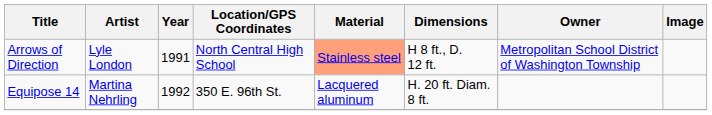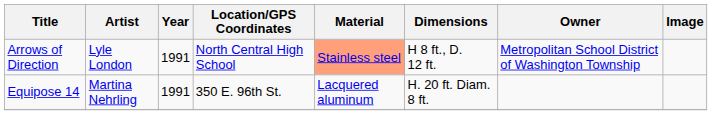Equipose 14 | Year: 1992 -> 1991
